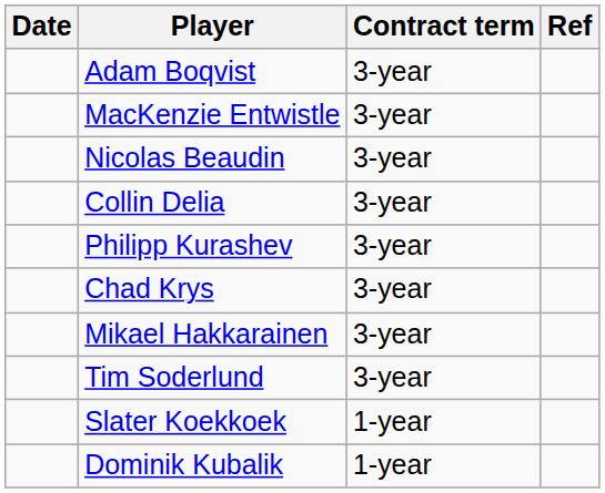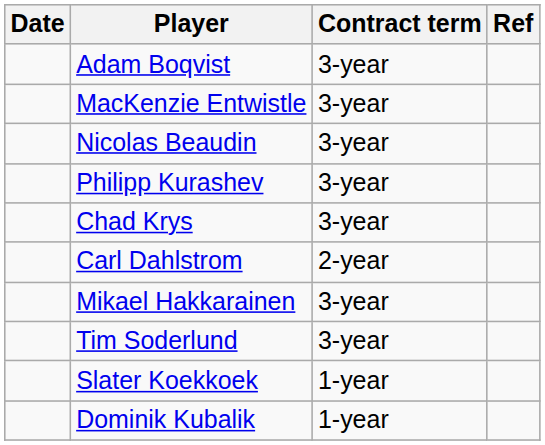- row: Collin Delia | 3-year
+ row: Carl Dahlstrom | 2-year
